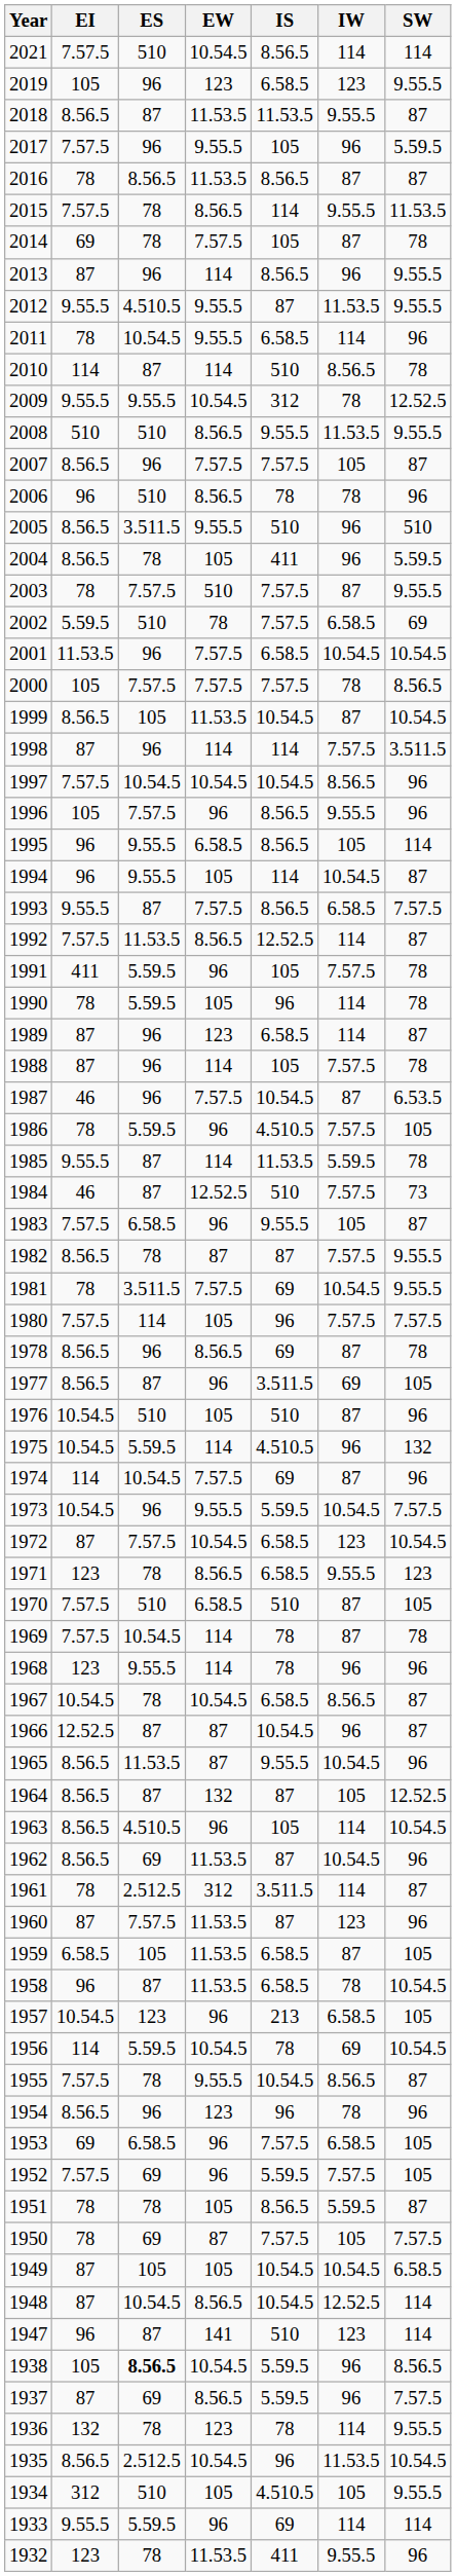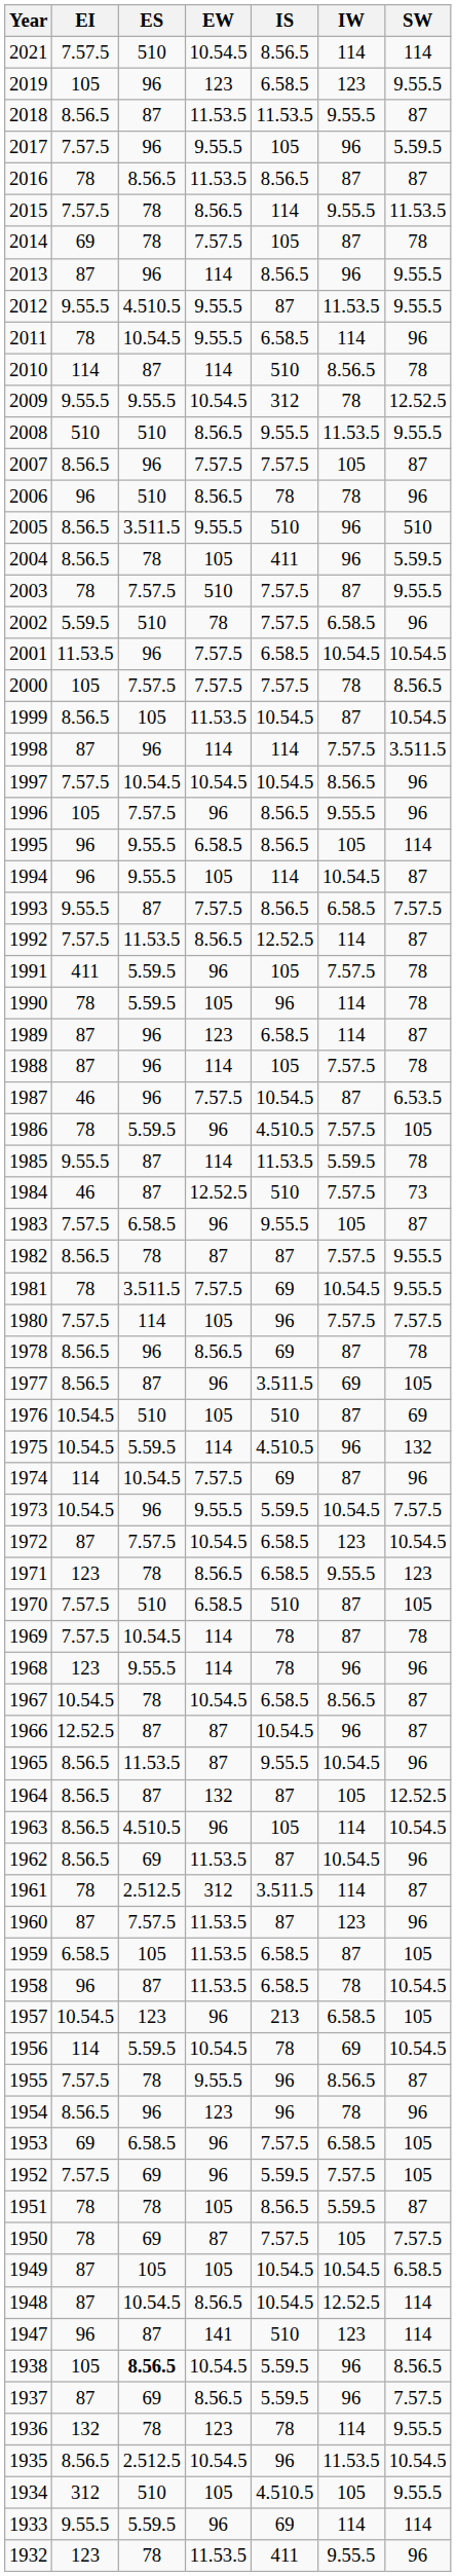2002 | SW: 69 -> 96
1976 | SW: 96 -> 69
1955 | IS: 10.54.5 -> 96
